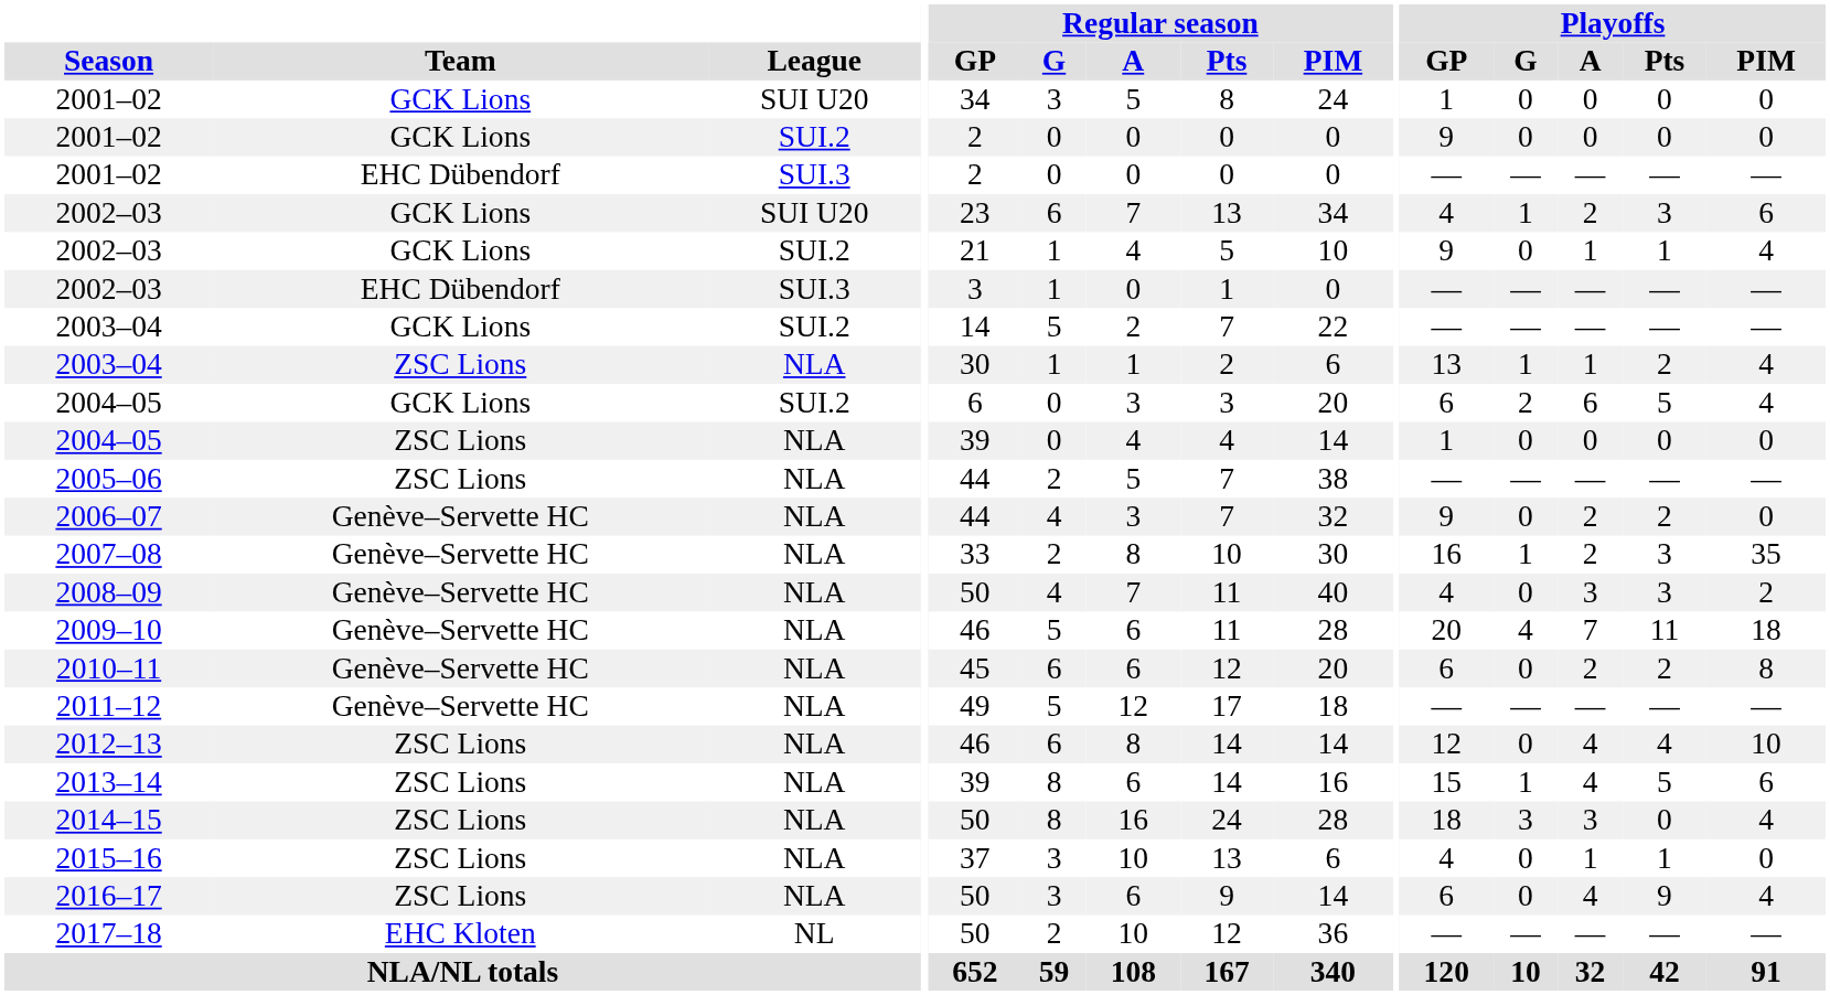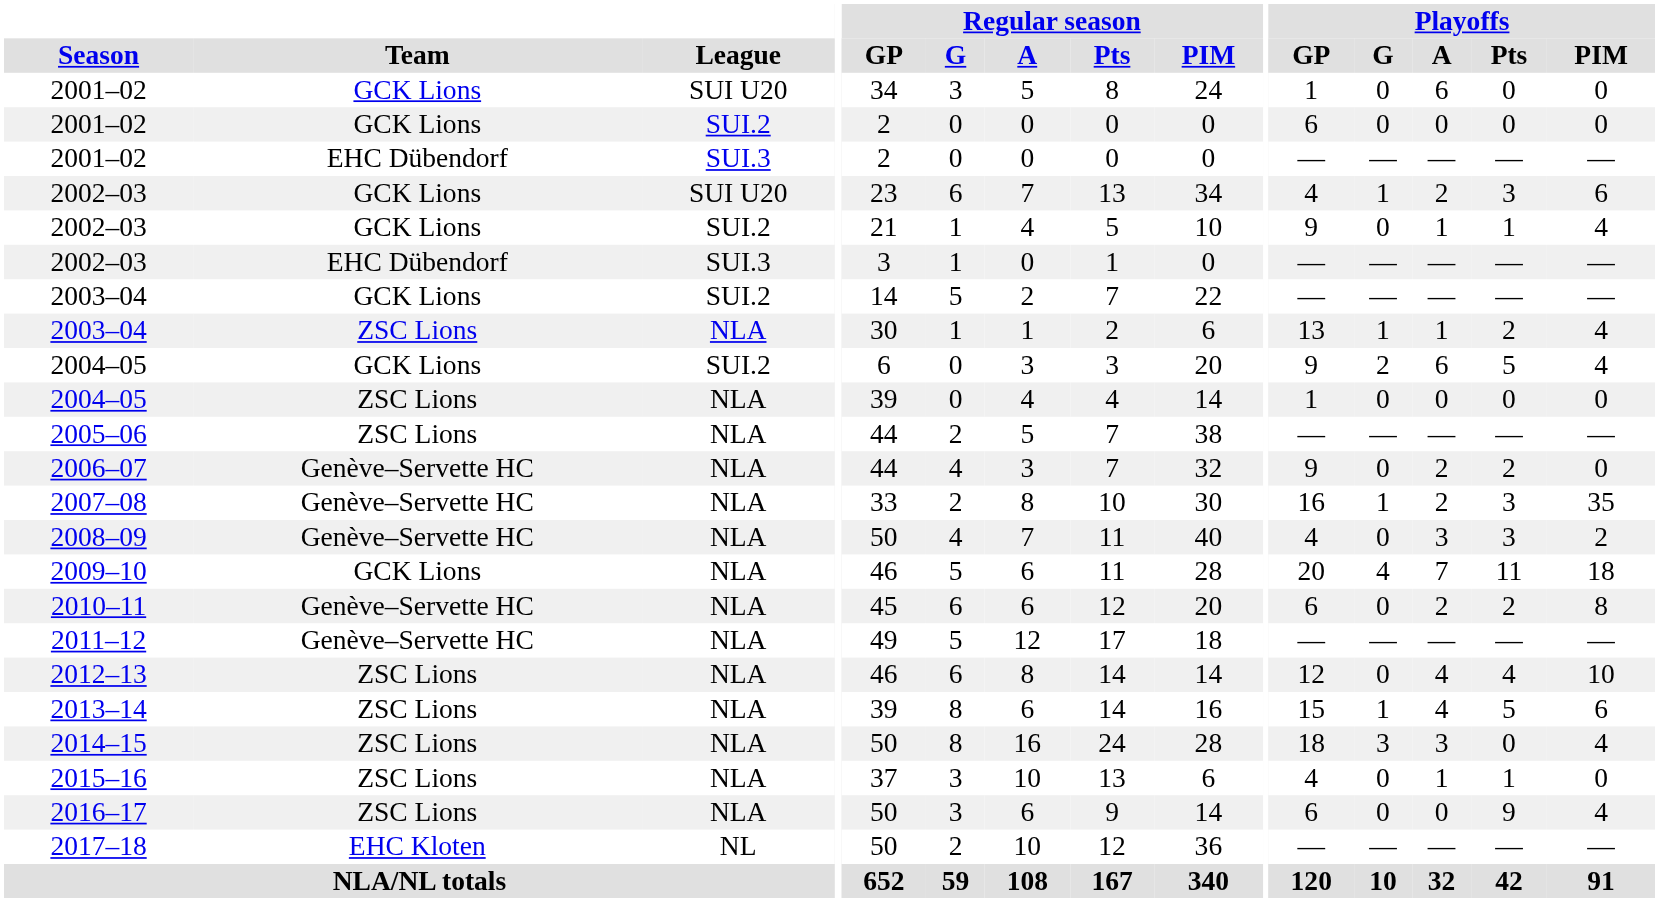2001–02 / SUI U20 | Playoffs / A: 0 -> 6
2001–02 / SUI.2 | Playoffs / GP: 9 -> 6
2004–05 / SUI.2 | Playoffs / GP: 6 -> 9
2009–10 | Team: Genève–Servette HC -> GCK Lions
2016–17 | Playoffs / A: 4 -> 0
